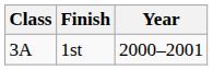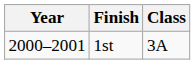columns swapped: Year <-> Class
